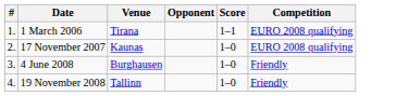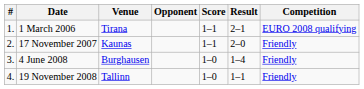+ column: Result | 2–1 | 2–0 | 1–4 | 1–1
17 November 2007 | Score: 1–0 -> 1–1
17 November 2007 | Competition: EURO 2008 qualifying -> Friendly
